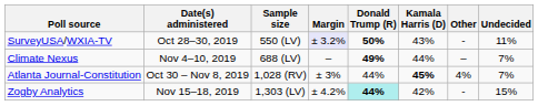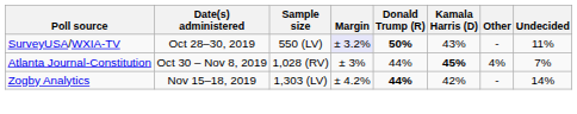- row: Climate Nexus | Nov 4–10, 2019 | 688 (LV) | – | 49% | 44% | – | 7%
Zogby Analytics | Donald Trump (R): paleturquoise background -> no background
Zogby Analytics | Undecided: 15% -> 14%
